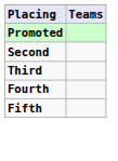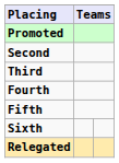+ row: Sixth
+ row: Relegated
